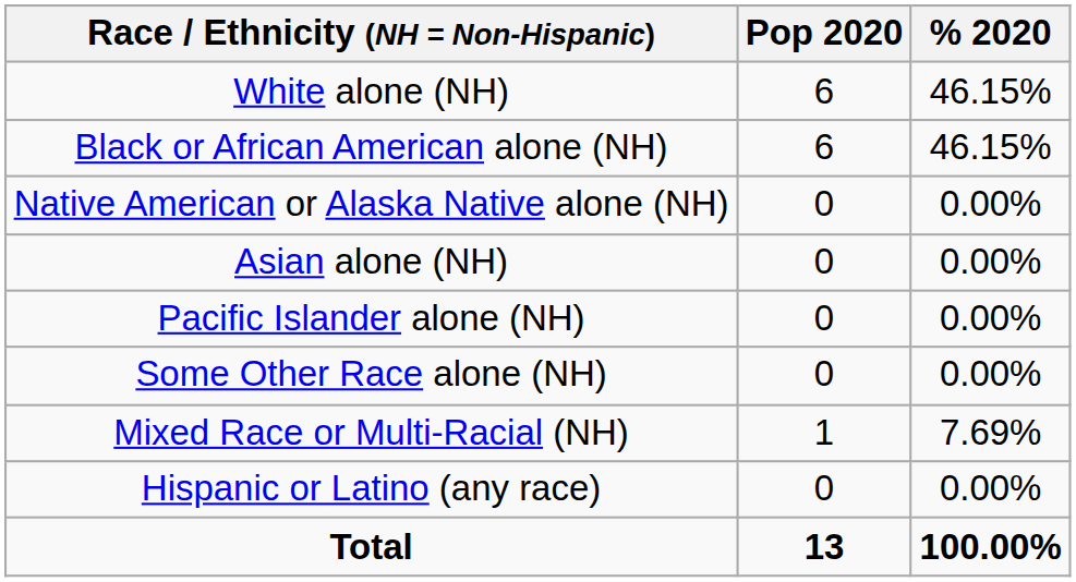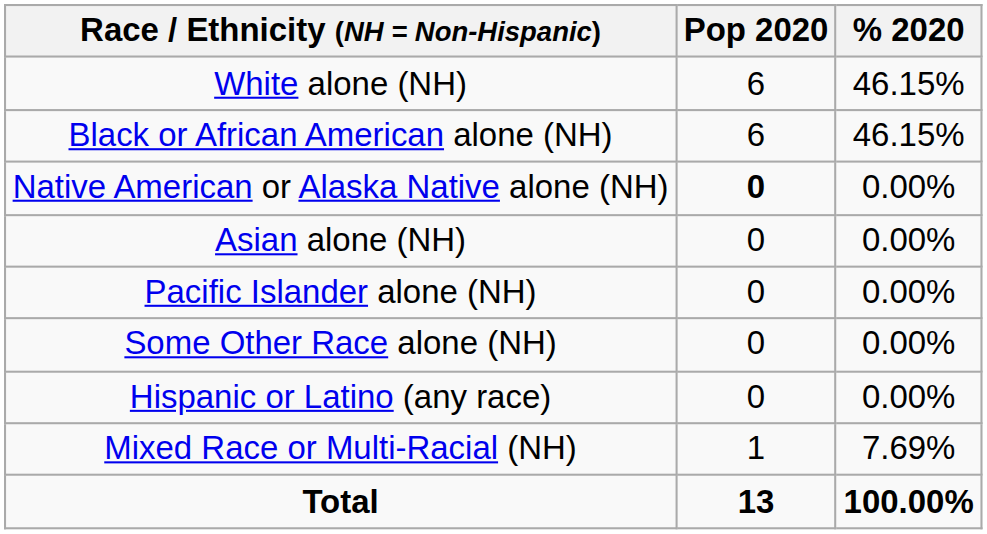Native American or Alaska Native alone (NH) | Pop 2020: normal -> bold
rows swapped: Mixed Race or Multi-Racial (NH) <-> Hispanic or Latino (any race)
